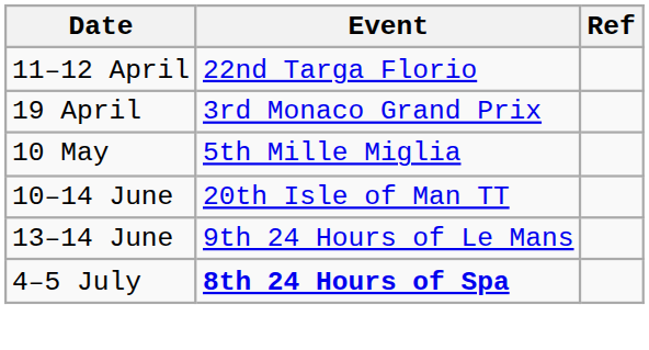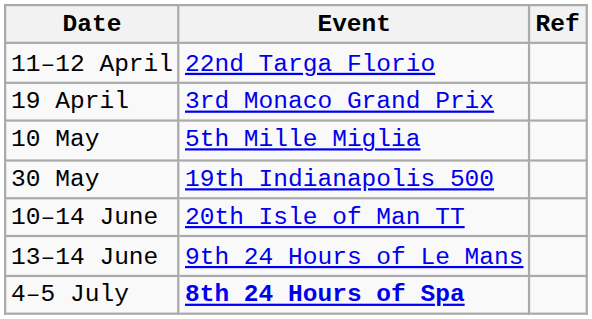+ row: 30 May | 19th Indianapolis 500
